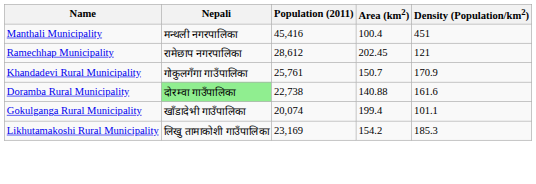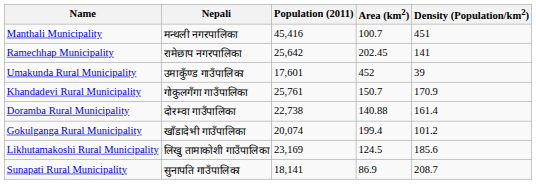Manthali Municipality | Area (km2): 100.4 -> 100.7
Ramechhap Municipality | Population (2011): 28,612 -> 25,642
Ramechhap Municipality | Density (Population/km2): 121 -> 141
+ row: Umakunda Rural Municipality | उमाकुँण्ड गाउँपालिका | 17,601 | 452 | 39
Doramba Rural Municipality | Nepali: lightgreen background -> no background
Doramba Rural Municipality | Density (Population/km2): 161.6 -> 161.4
Gokulganga Rural Municipality | Density (Population/km2): 101.1 -> 101.2
Likhutamakoshi Rural Municipality | Area (km2): 154.2 -> 124.5
Likhutamakoshi Rural Municipality | Density (Population/km2): 185.3 -> 185.6
+ row: Sunapati Rural Municipality | सुनापति गाउँपालिका | 18,141 | 86.9 | 208.7
